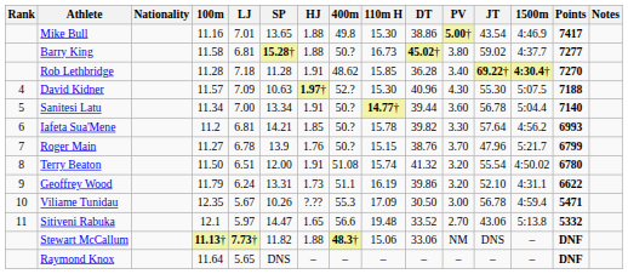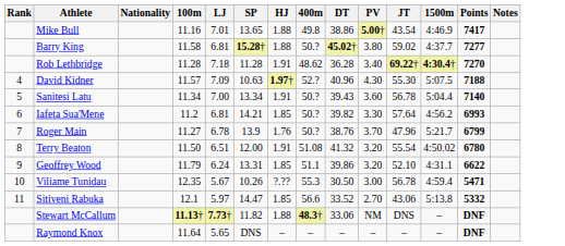- column: 110m H | 15.30 | 16.73 | 15.85 | 15.30 | 14.77† | 15.78 | 15.15 | 15.74 | 16.19 | 17.09 | 19.48 | 15.06 | –
Sanitesi Latu | DT: 39.44 -> 39.43
Geoffrey Wood | HJ: 1.73 -> 1.85
Sitiveni Rabuka | HJ: 1.65 -> 1.85
